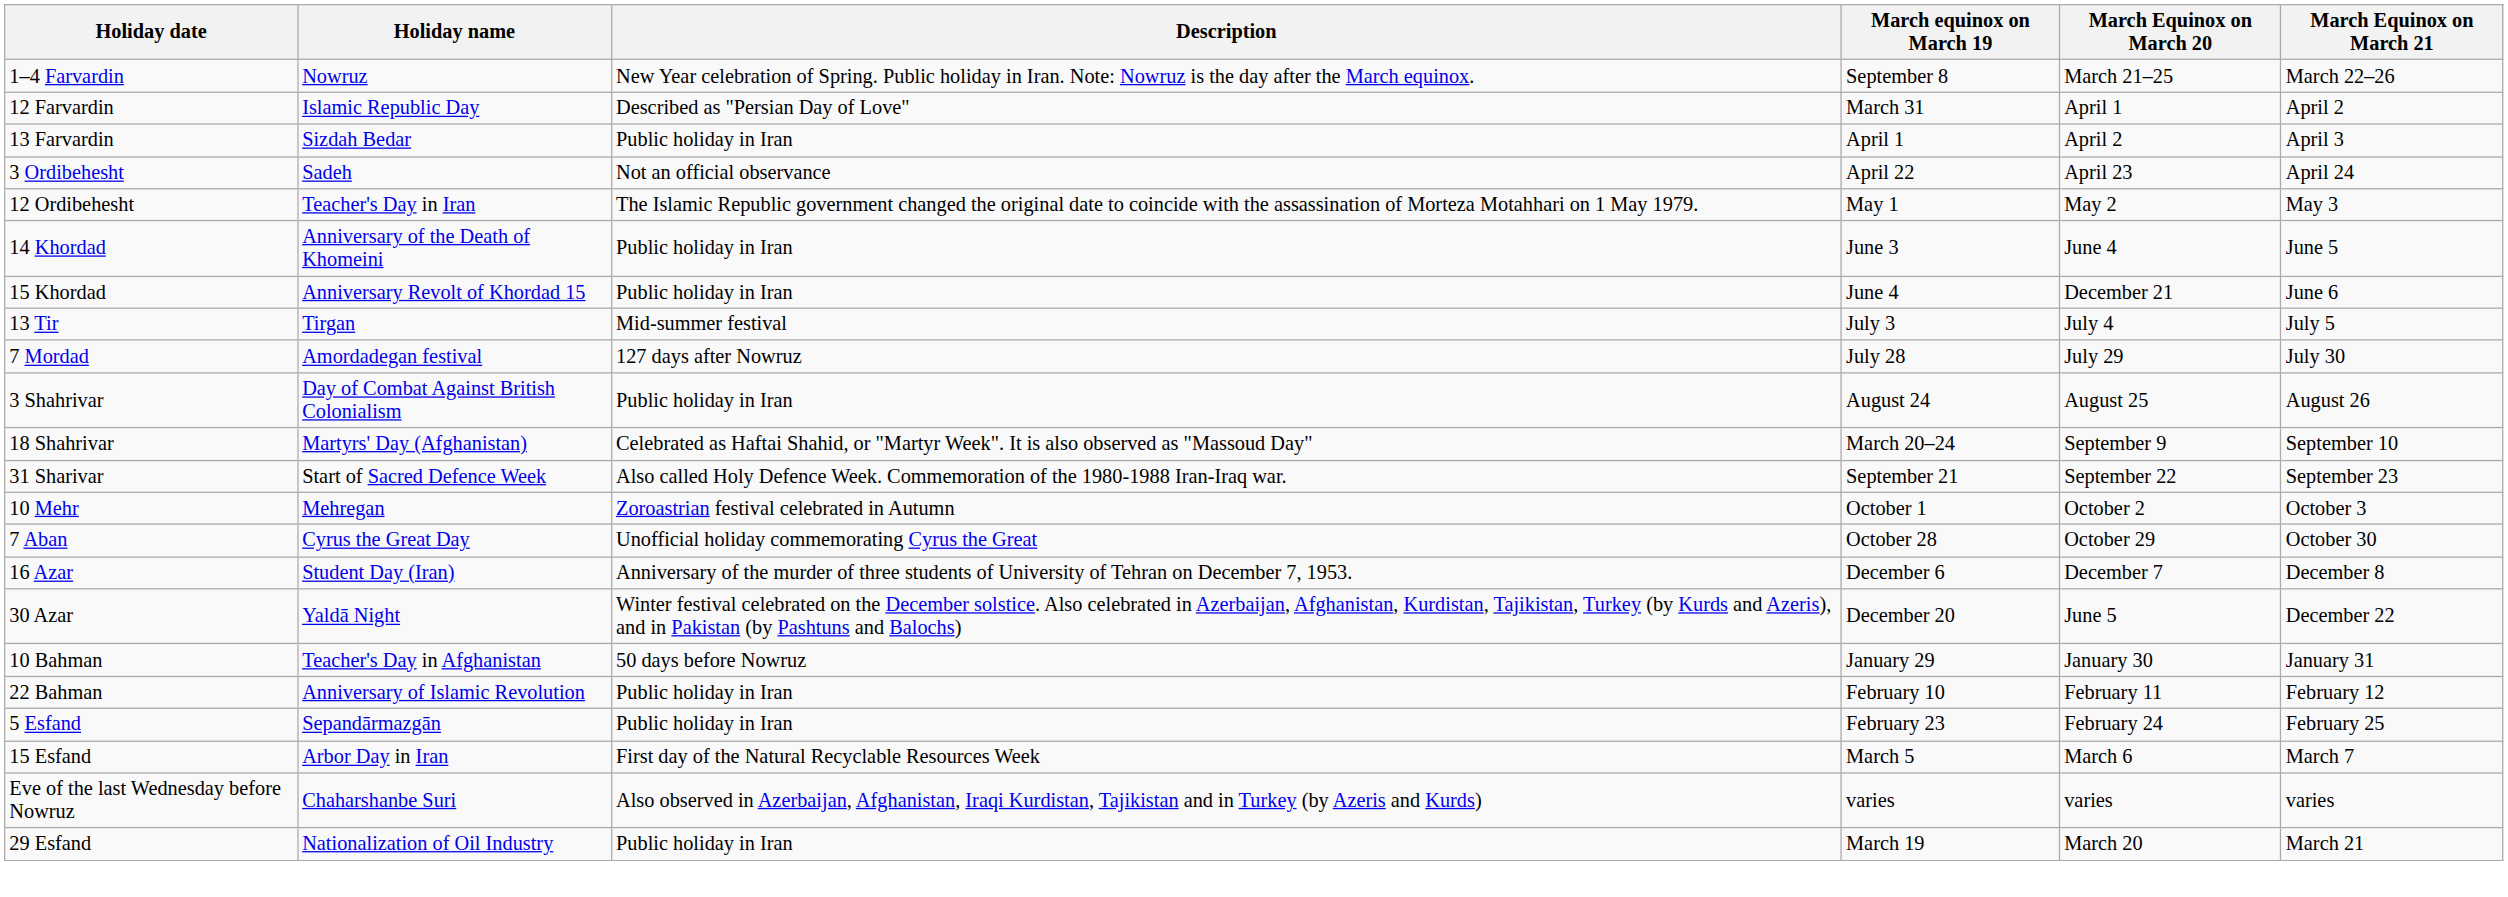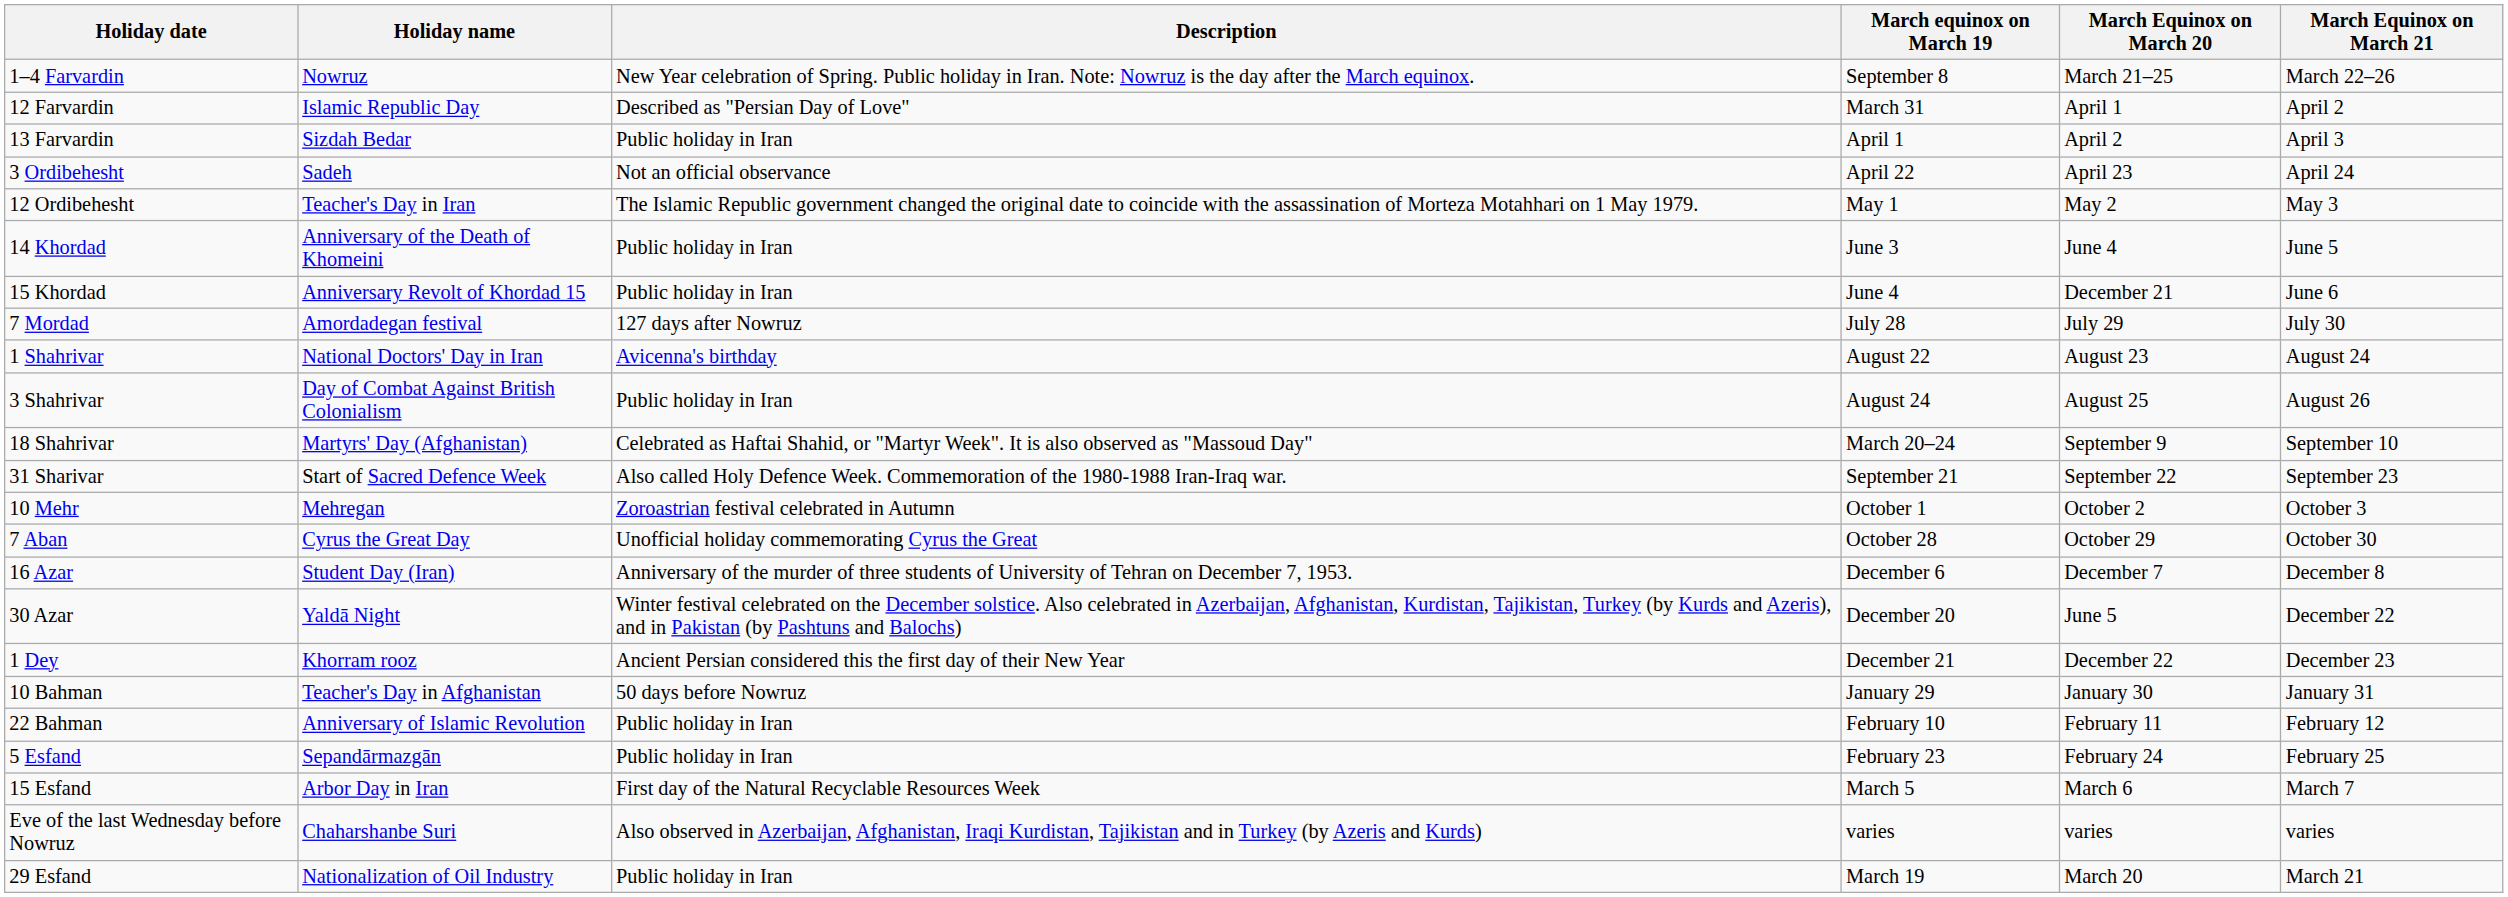- row: 13 Tir | Tirgan | Mid-summer festival | July 3 | July 4 | July 5
+ row: 1 Shahrivar | National Doctors' Day in Iran | Avicenna's birthday | August 22 | August 23 | August 24
+ row: 1 Dey | Khorram rooz | Ancient Persian considered this the first day of their New Year | December 21 | December 22 | December 23
